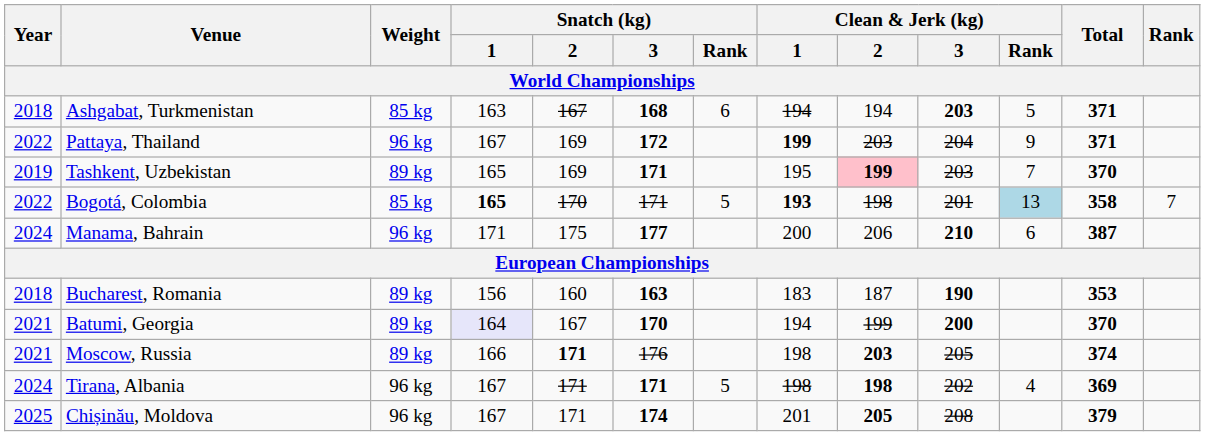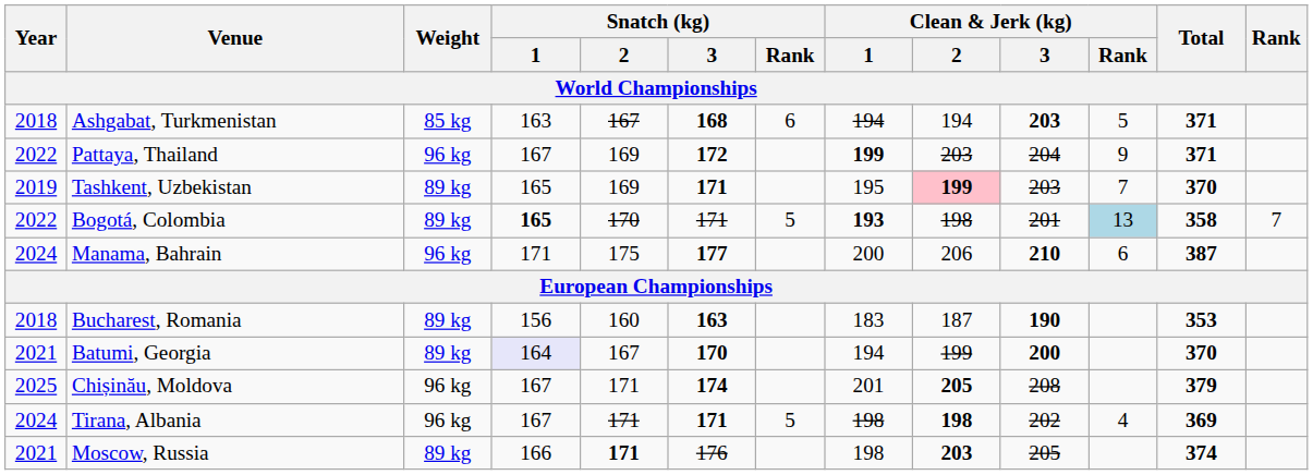Bogotá, Colombia | Weight: 85 kg -> 89 kg
rows swapped: Moscow, Russia <-> Chișinău, Moldova
